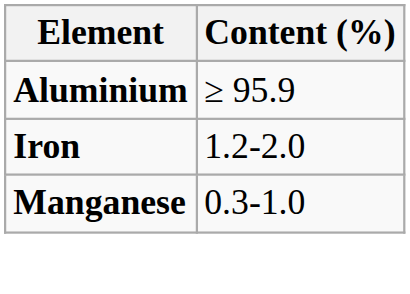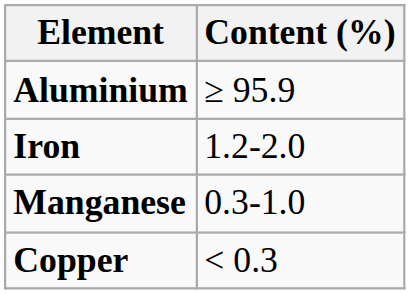+ row: Copper | < 0.3
